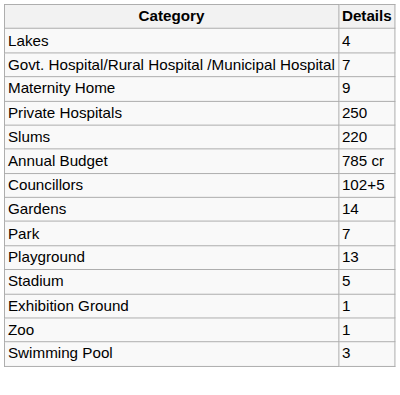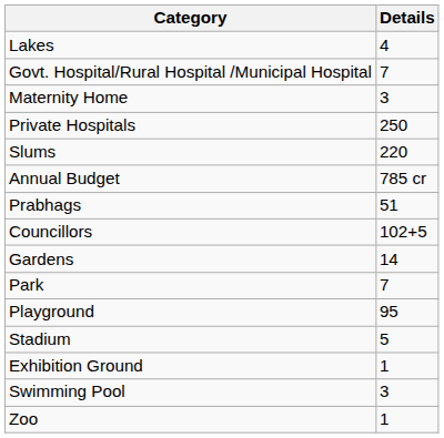Maternity Home | Details: 9 -> 3
+ row: Prabhags | 51
Playground | Details: 13 -> 95
rows swapped: Swimming Pool <-> Zoo
